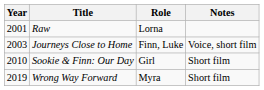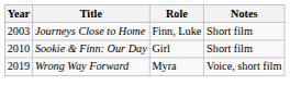- row: 2001 | Raw | Lorna
Journeys Close to Home | Notes: Voice, short film -> Short film
Wrong Way Forward | Notes: Short film -> Voice, short film
